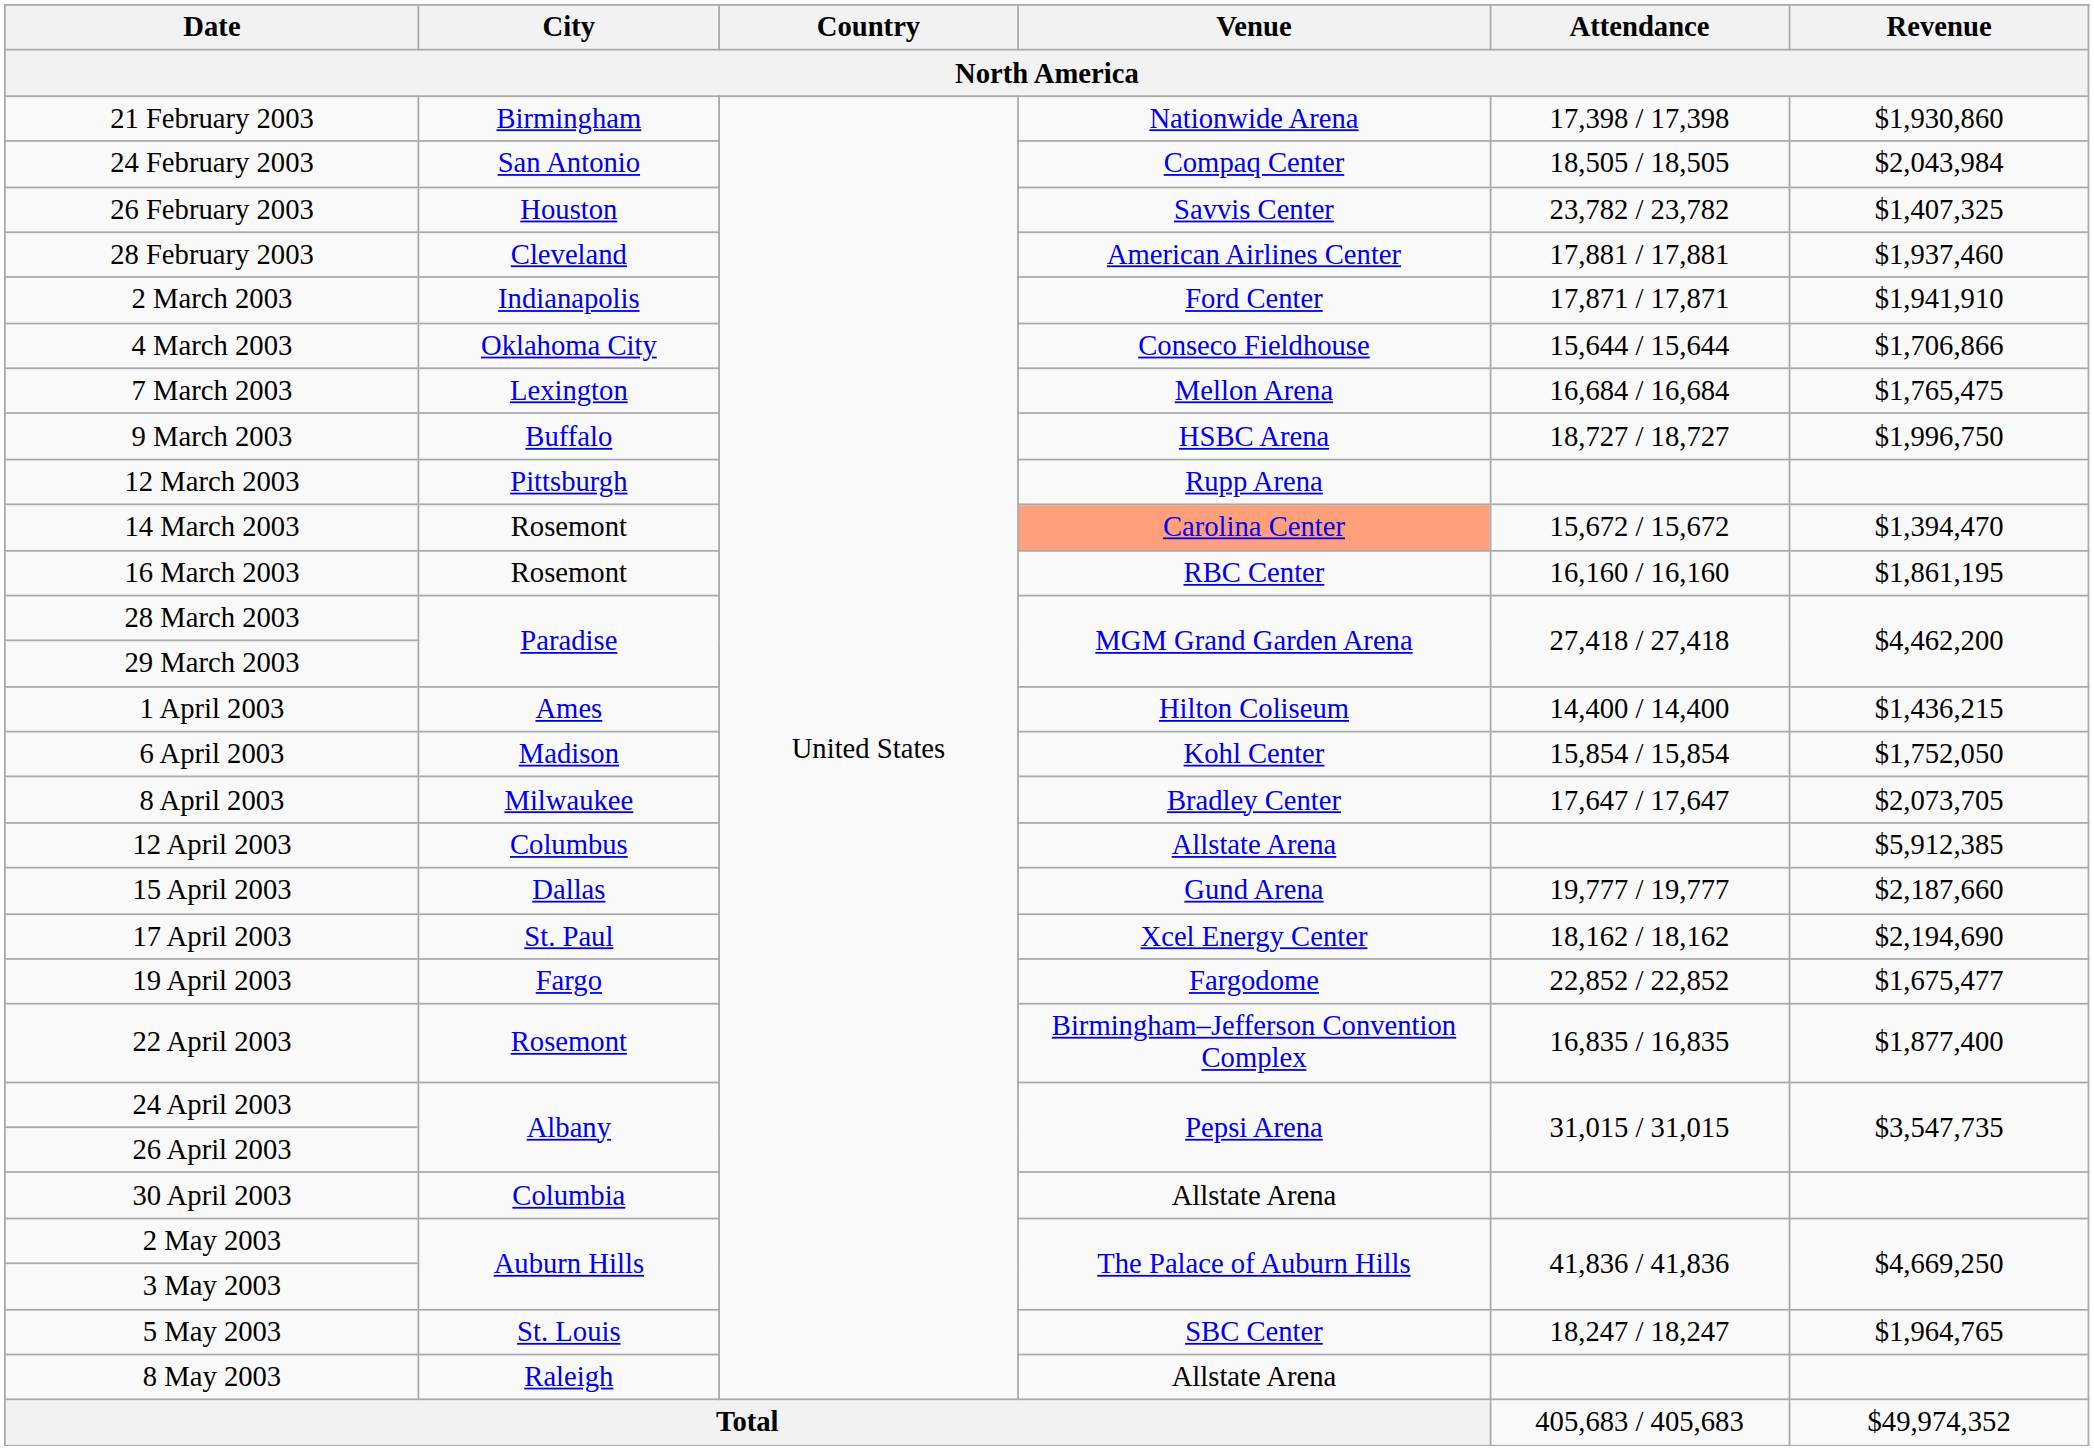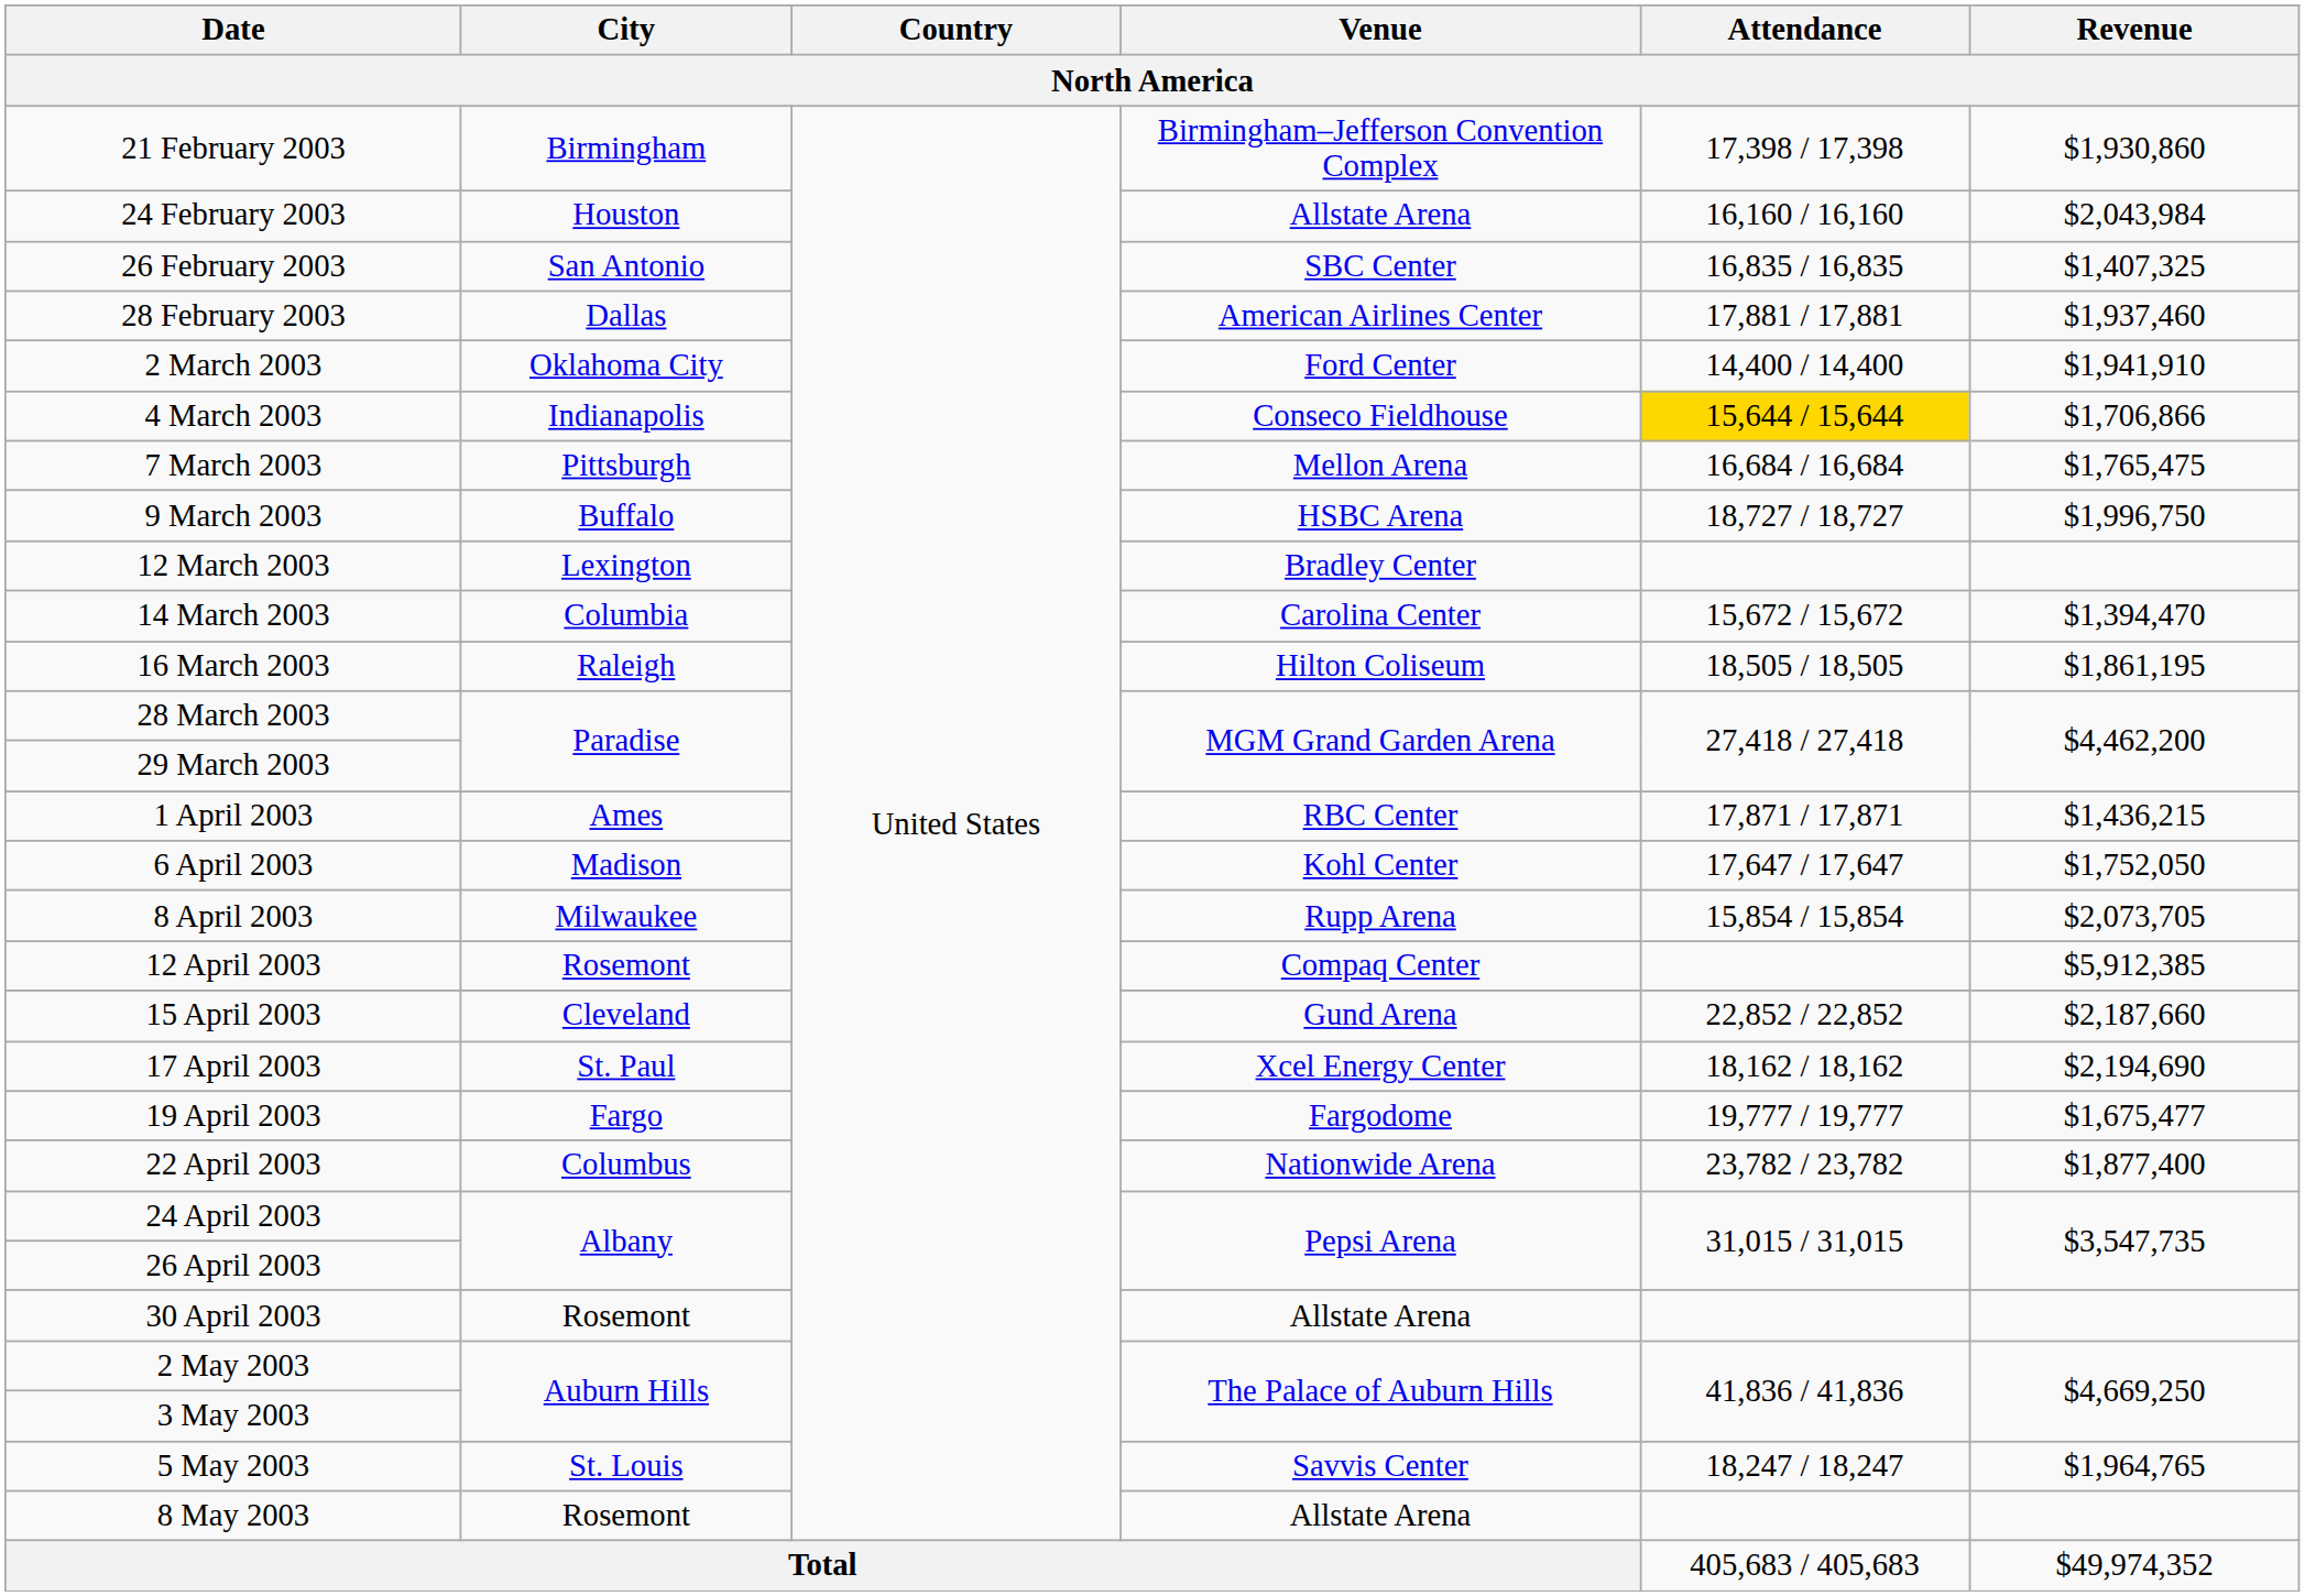21 February 2003 | Venue: Nationwide Arena -> Birmingham–Jefferson Convention Complex
24 February 2003 | City: San Antonio -> Houston
24 February 2003 | Venue: Compaq Center -> Allstate Arena
24 February 2003 | Attendance: 18,505 / 18,505 -> 16,160 / 16,160
26 February 2003 | City: Houston -> San Antonio
26 February 2003 | Venue: Savvis Center -> SBC Center
26 February 2003 | Attendance: 23,782 / 23,782 -> 16,835 / 16,835
28 February 2003 | City: Cleveland -> Dallas
2 March 2003 | City: Indianapolis -> Oklahoma City
2 March 2003 | Attendance: 17,871 / 17,871 -> 14,400 / 14,400
4 March 2003 | City: Oklahoma City -> Indianapolis
4 March 2003 | Attendance: no background -> gold background
7 March 2003 | City: Lexington -> Pittsburgh
12 March 2003 | City: Pittsburgh -> Lexington
12 March 2003 | Venue: Rupp Arena -> Bradley Center
14 March 2003 | City: Rosemont -> Columbia
14 March 2003 | Venue: lightsalmon background -> no background
16 March 2003 | City: Rosemont -> Raleigh
16 March 2003 | Venue: RBC Center -> Hilton Coliseum
16 March 2003 | Attendance: 16,160 / 16,160 -> 18,505 / 18,505
1 April 2003 | Venue: Hilton Coliseum -> RBC Center
1 April 2003 | Attendance: 14,400 / 14,400 -> 17,871 / 17,871
6 April 2003 | Attendance: 15,854 / 15,854 -> 17,647 / 17,647
8 April 2003 | Venue: Bradley Center -> Rupp Arena
8 April 2003 | Attendance: 17,647 / 17,647 -> 15,854 / 15,854
12 April 2003 | City: Columbus -> Rosemont
12 April 2003 | Venue: Allstate Arena -> Compaq Center
15 April 2003 | City: Dallas -> Cleveland
15 April 2003 | Attendance: 19,777 / 19,777 -> 22,852 / 22,852
19 April 2003 | Attendance: 22,852 / 22,852 -> 19,777 / 19,777
22 April 2003 | City: Rosemont -> Columbus
22 April 2003 | Venue: Birmingham–Jefferson Convention Complex -> Nationwide Arena
22 April 2003 | Attendance: 16,835 / 16,835 -> 23,782 / 23,782
30 April 2003 | City: Columbia -> Rosemont
5 May 2003 | Venue: SBC Center -> Savvis Center
8 May 2003 | City: Raleigh -> Rosemont
